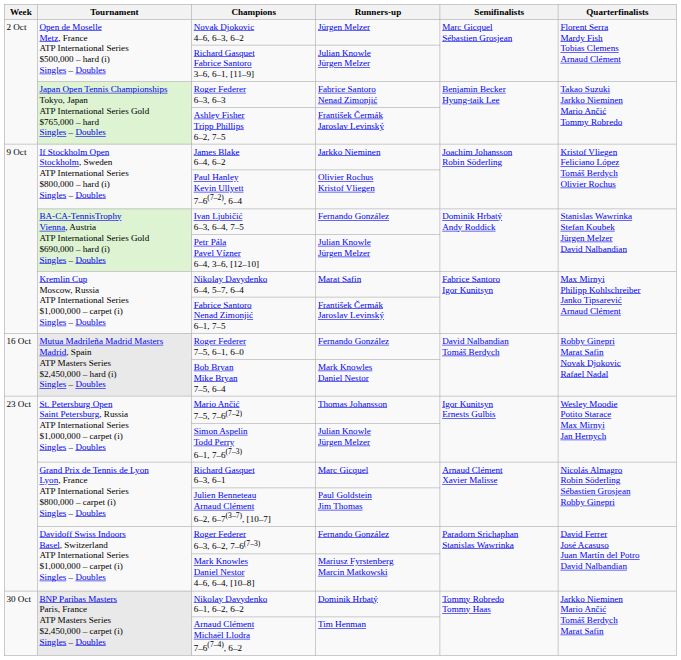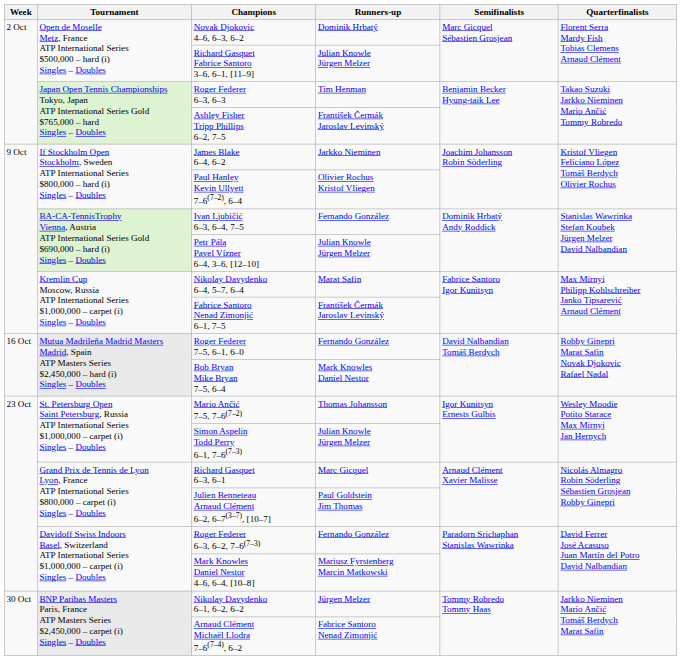Novak Djokovic 4–6, 6–3, 6–2 | Runners-up: Jürgen Melzer -> Dominik Hrbatý
Roger Federer 6–3, 6–3 | Runners-up: Fabrice Santoro Nenad Zimonjić -> Tim Henman
Nikolay Davydenko 6–1, 6–2, 6–2 | Runners-up: Dominik Hrbatý -> Jürgen Melzer
Arnaud Clément Michaël Llodra 7–6(7–4), 6–2 | Runners-up: Tim Henman -> Fabrice Santoro Nenad Zimonjić
